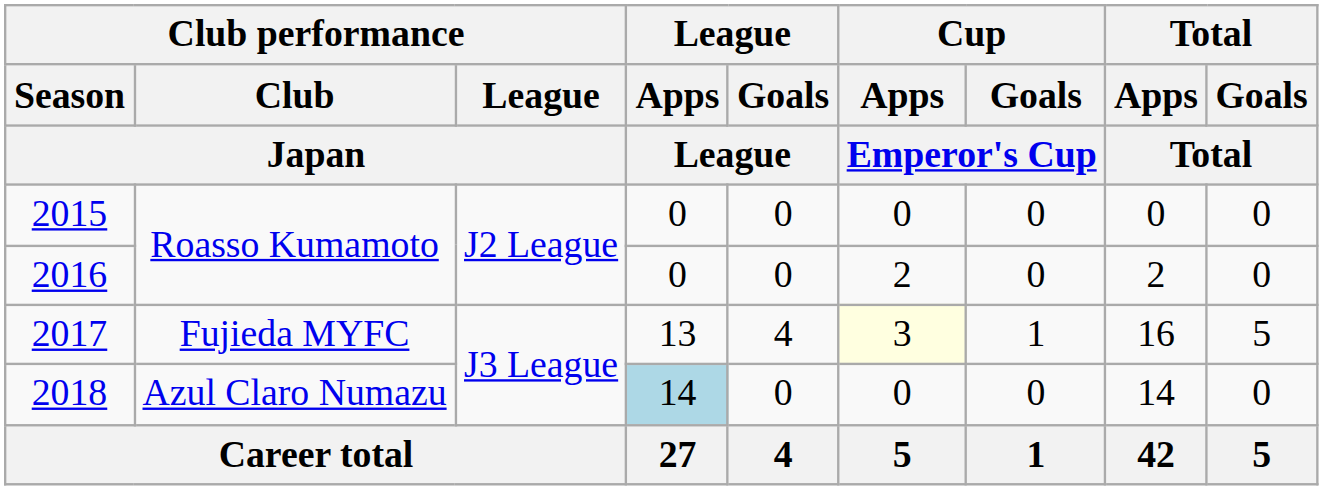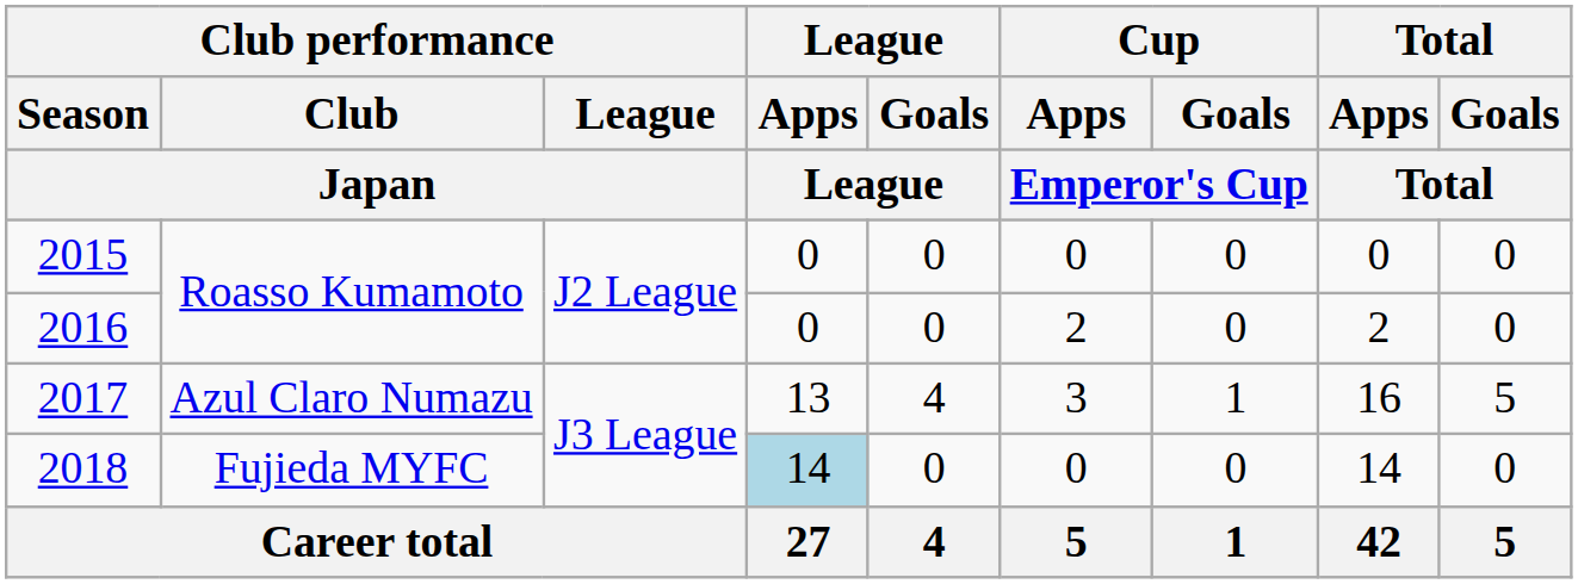2017 | Club performance / Club / Japan: Fujieda MYFC -> Azul Claro Numazu
2017 | Cup / Apps / Emperor's Cup: lightyellow background -> no background
2018 | Club performance / Club / Japan: Azul Claro Numazu -> Fujieda MYFC
